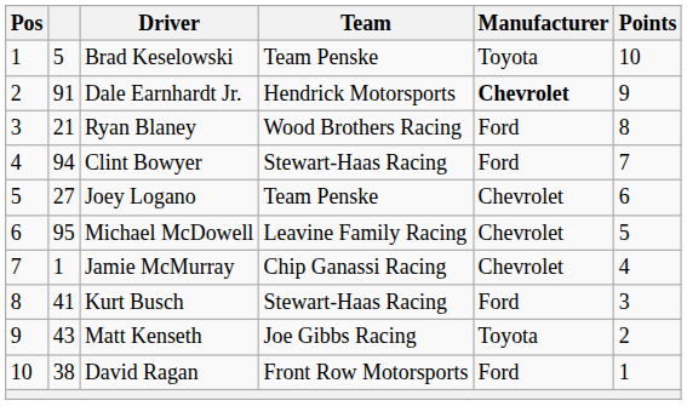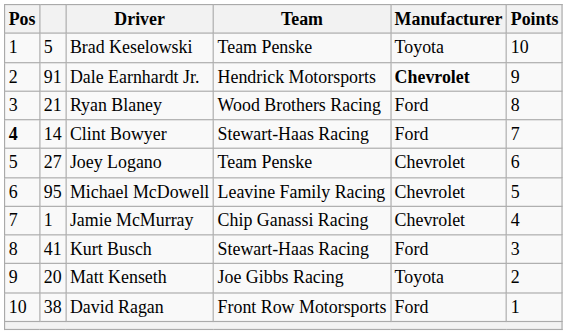Clint Bowyer | Pos: normal -> bold
Clint Bowyer | column 2: 94 -> 14
Matt Kenseth | column 2: 43 -> 20
